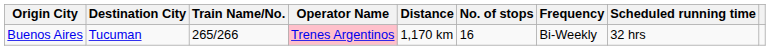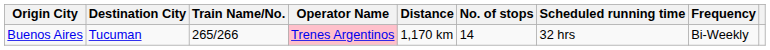columns swapped: Frequency <-> Scheduled running time
Buenos Aires | No. of stops: 16 -> 14
